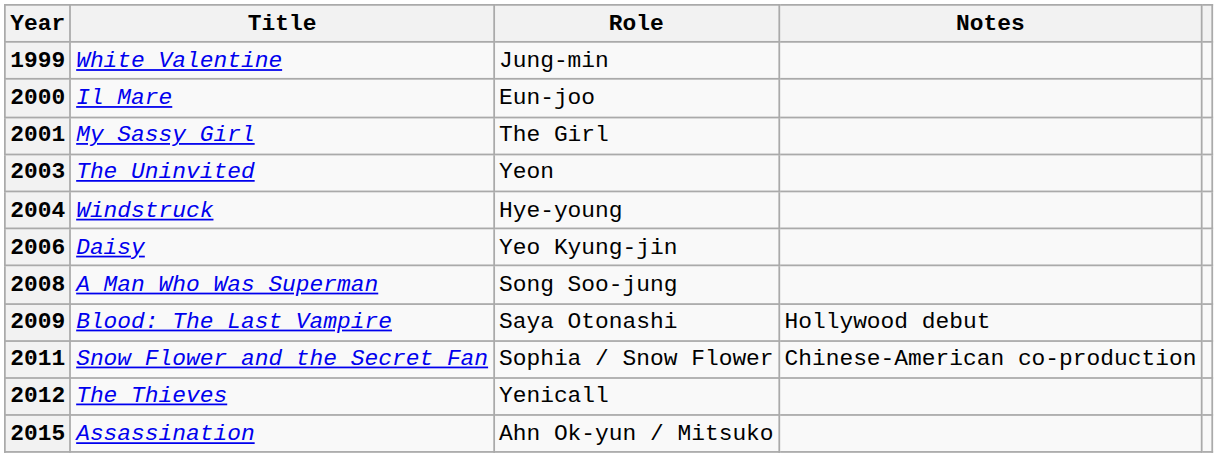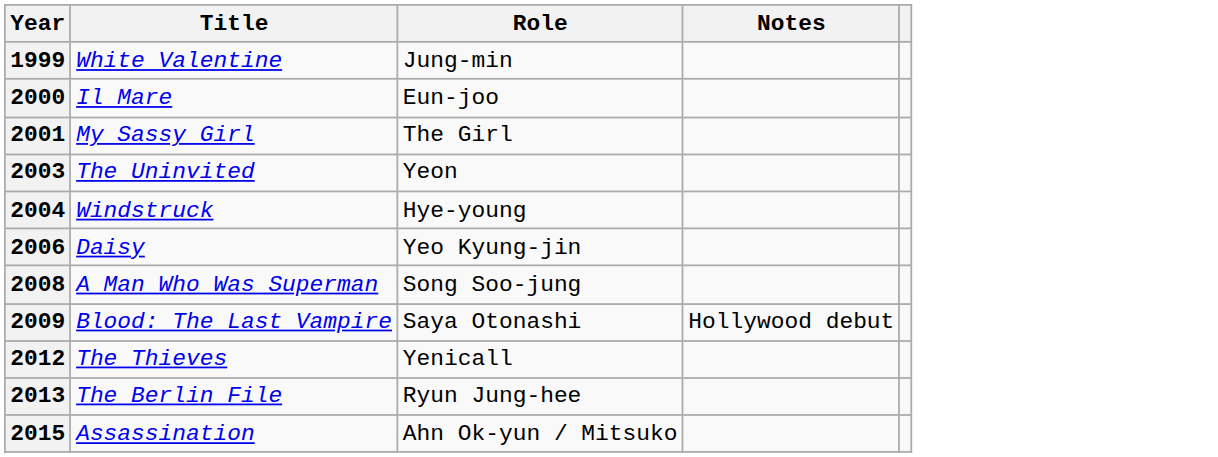- row: 2011 | Snow Flower and the Secret Fan | Sophia / Snow Flower | Chinese-American co-production
+ row: 2013 | The Berlin File | Ryun Jung-hee
